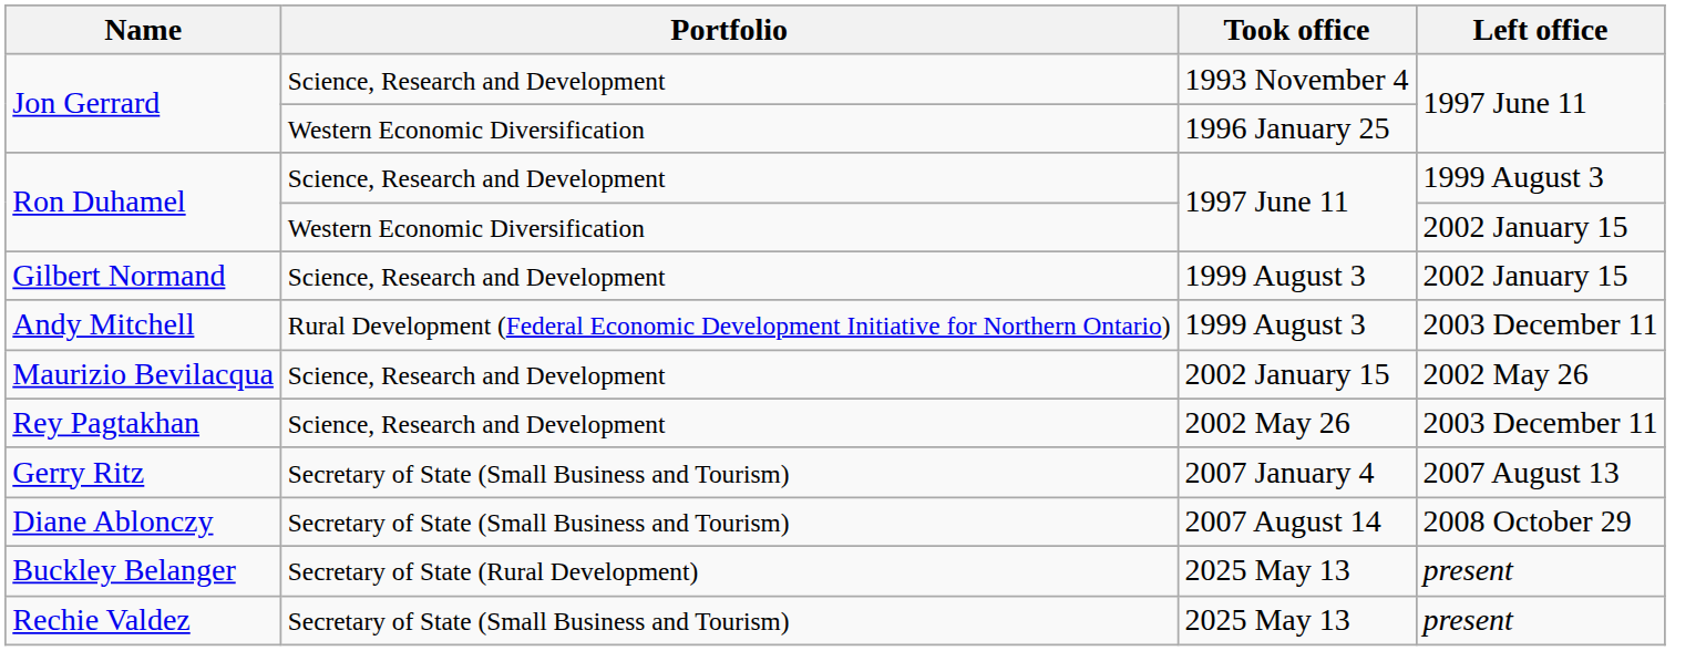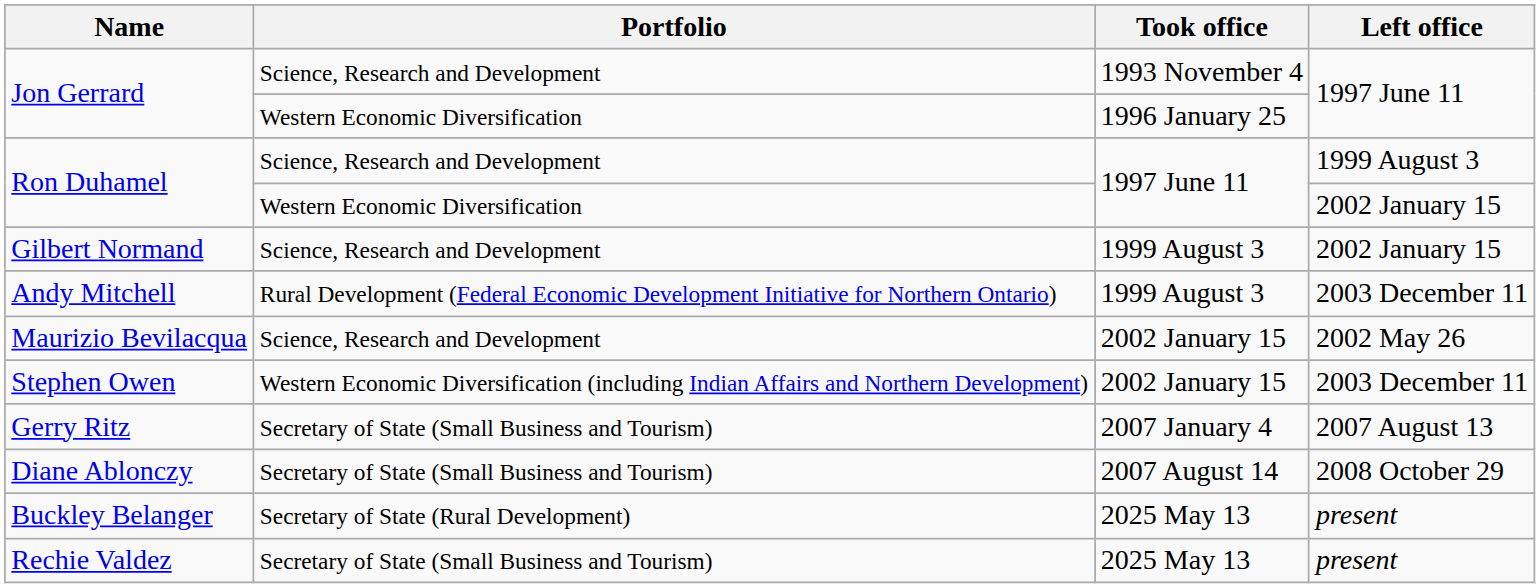- row: Rey Pagtakhan | Science, Research and Development | 2002 May 26 | 2003 December 11
+ row: Stephen Owen | Western Economic Diversification (including Indian Affairs and Northern Development) | 2002 January 15 | 2003 December 11
